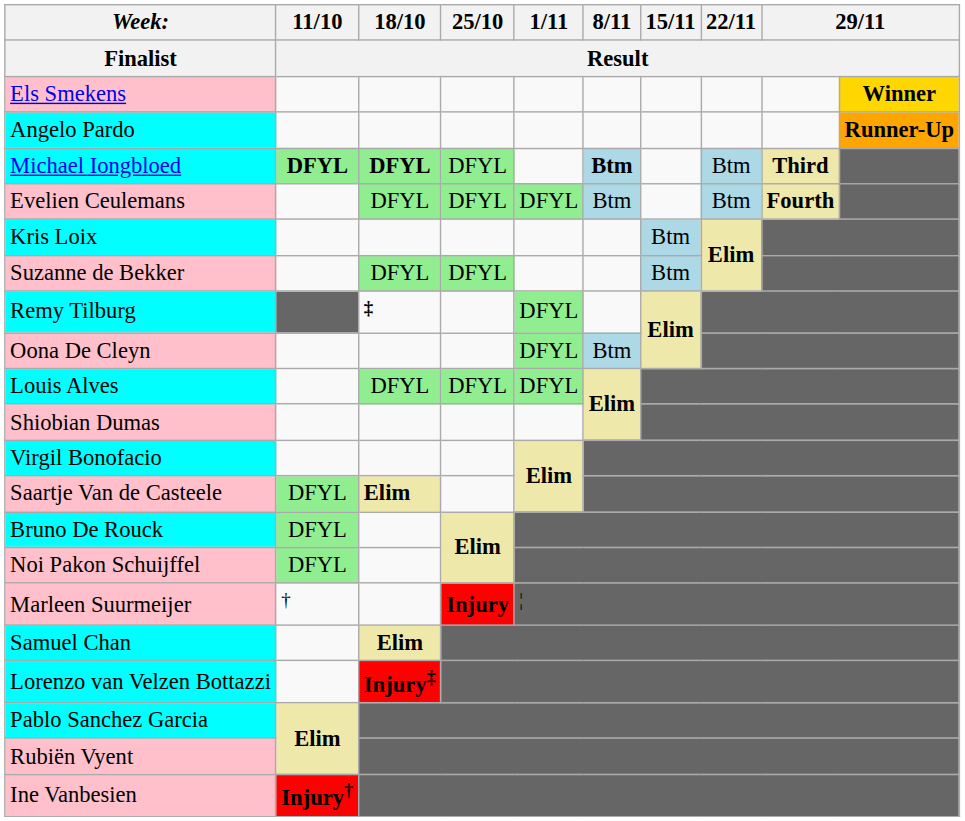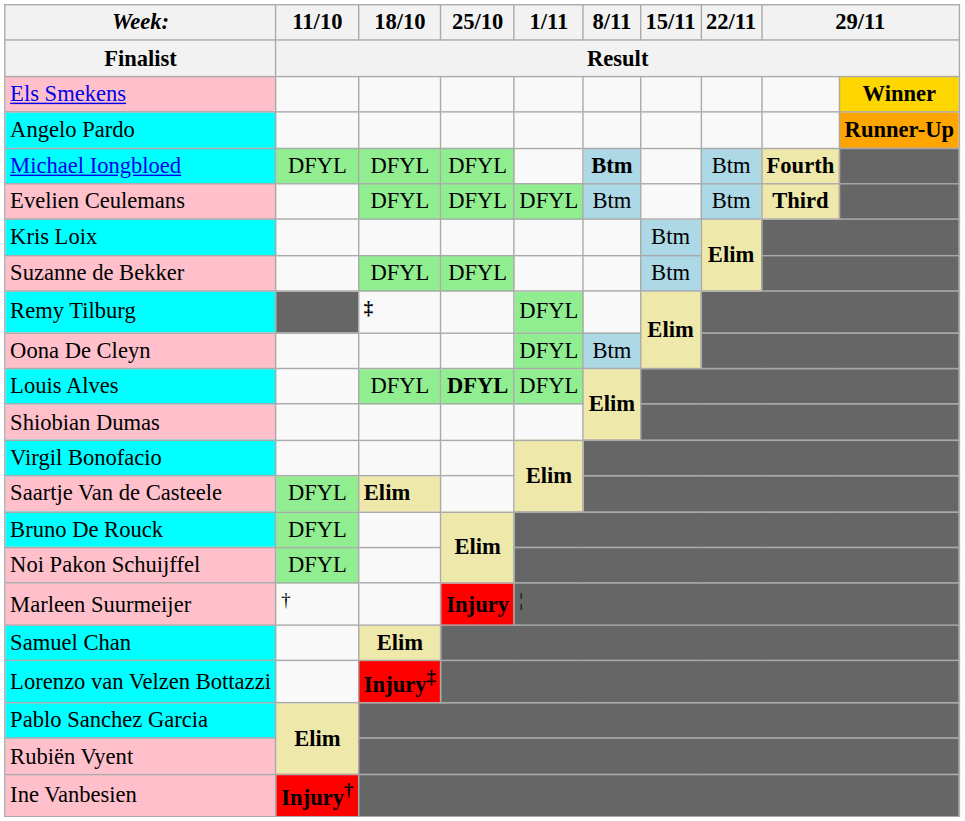Michael Iongbloed | 11/10 / Result: bold -> normal
Michael Iongbloed | 18/10 / Result: bold -> normal
Michael Iongbloed | column 9: Third -> Fourth
Evelien Ceulemans | column 9: Fourth -> Third
Louis Alves | 25/10 / Result: normal -> bold
